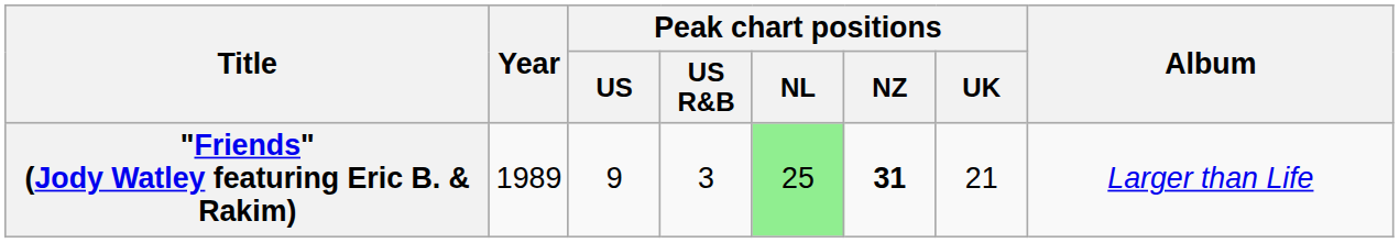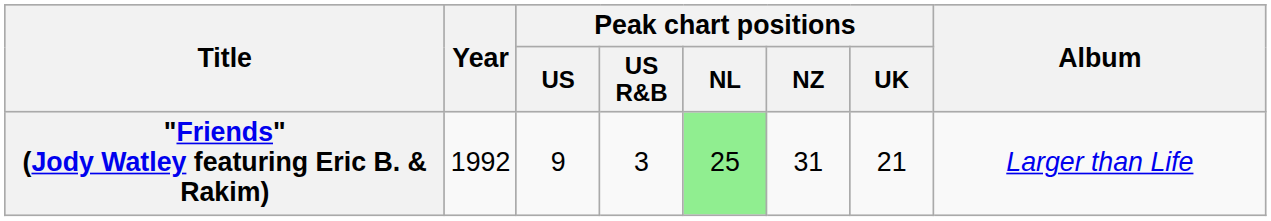"Friends" (Jody Watley featuring Eric B. & Rakim) | Year: 1989 -> 1992
"Friends" (Jody Watley featuring Eric B. & Rakim) | Peak chart positions / NZ: bold -> normal
